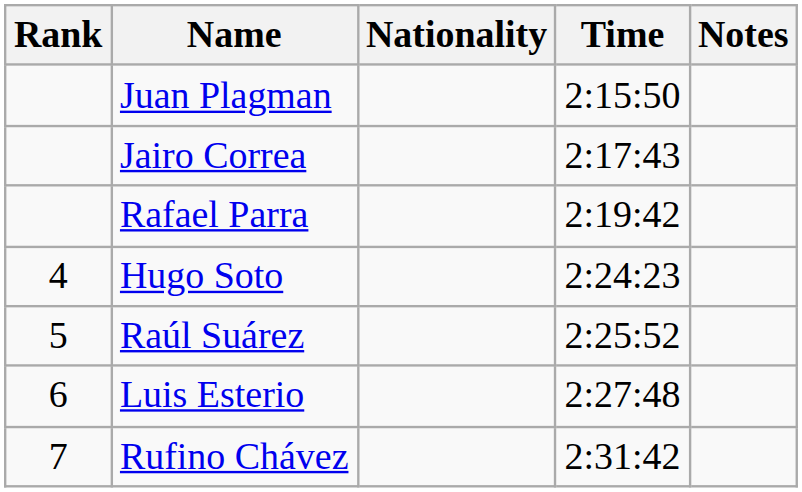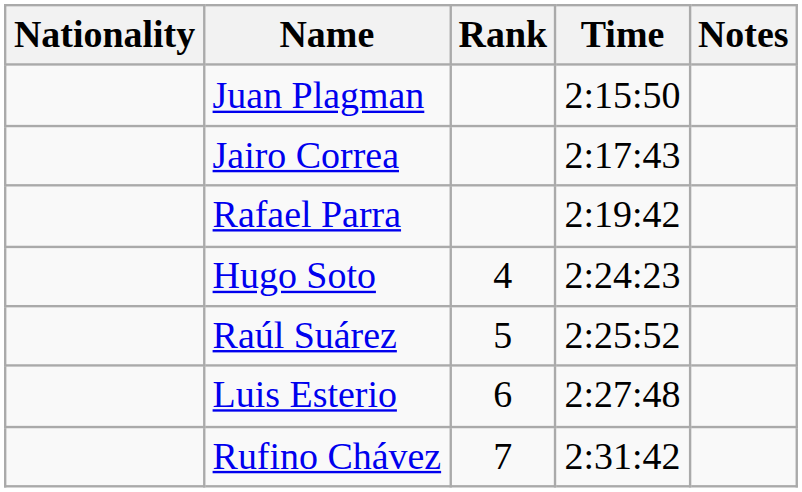columns swapped: Rank <-> Nationality
